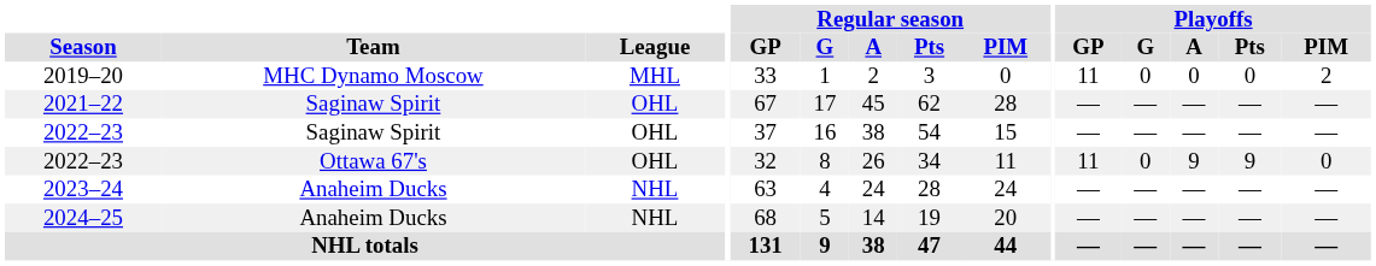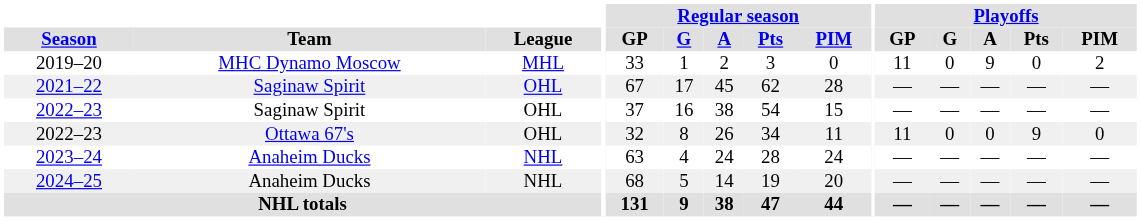2019–20 | Playoffs / A: 0 -> 9
2022–23 / Ottawa 67's | Playoffs / A: 9 -> 0
